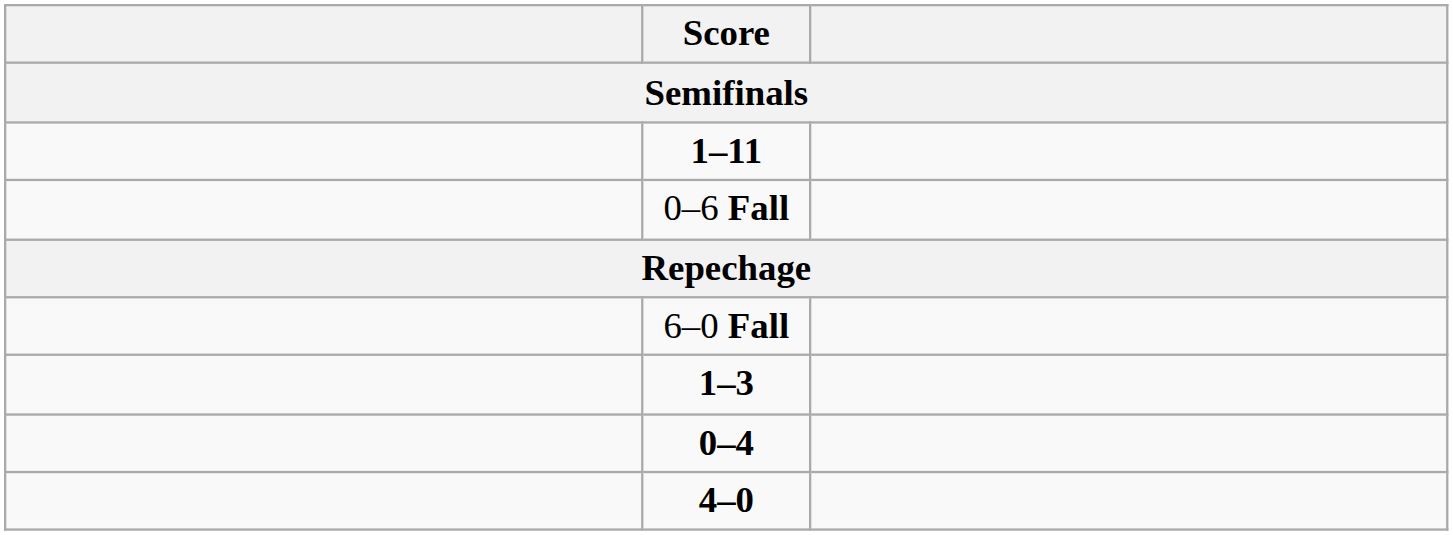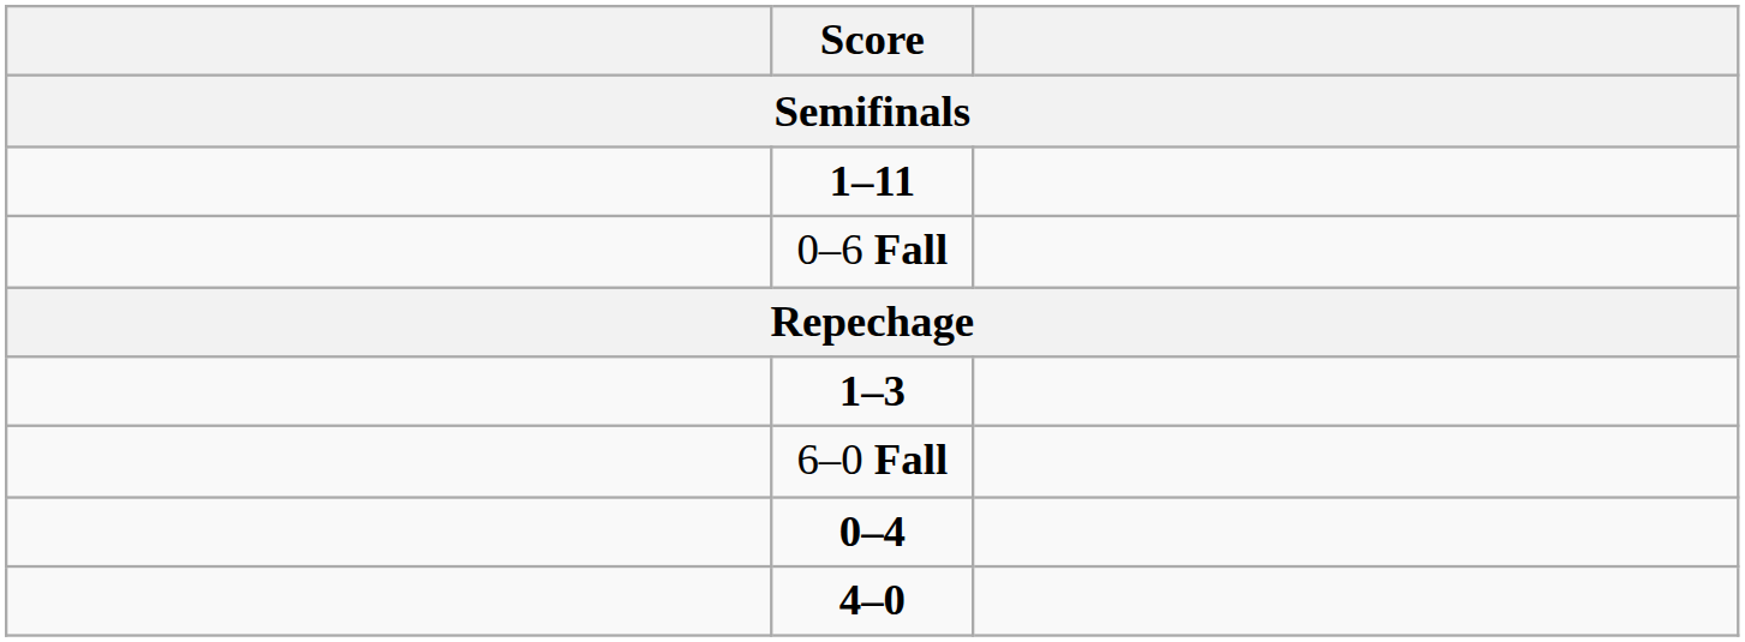rows swapped: 6–0 Fall <-> 1–3
